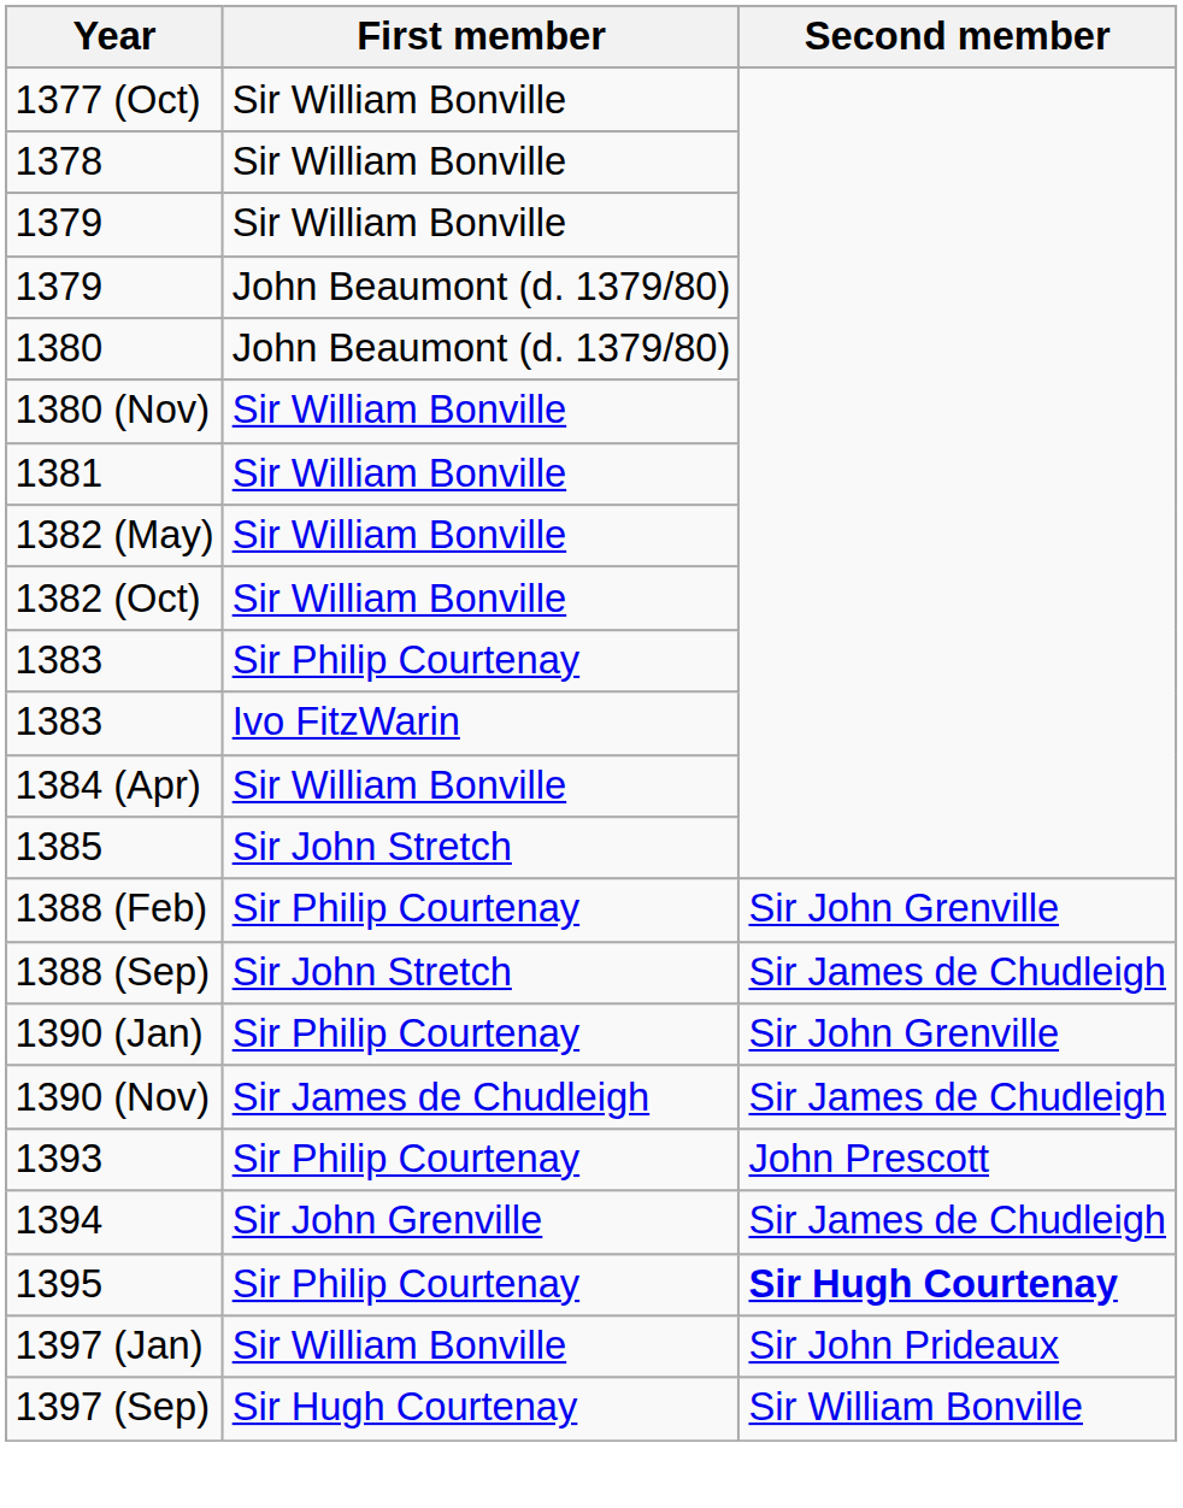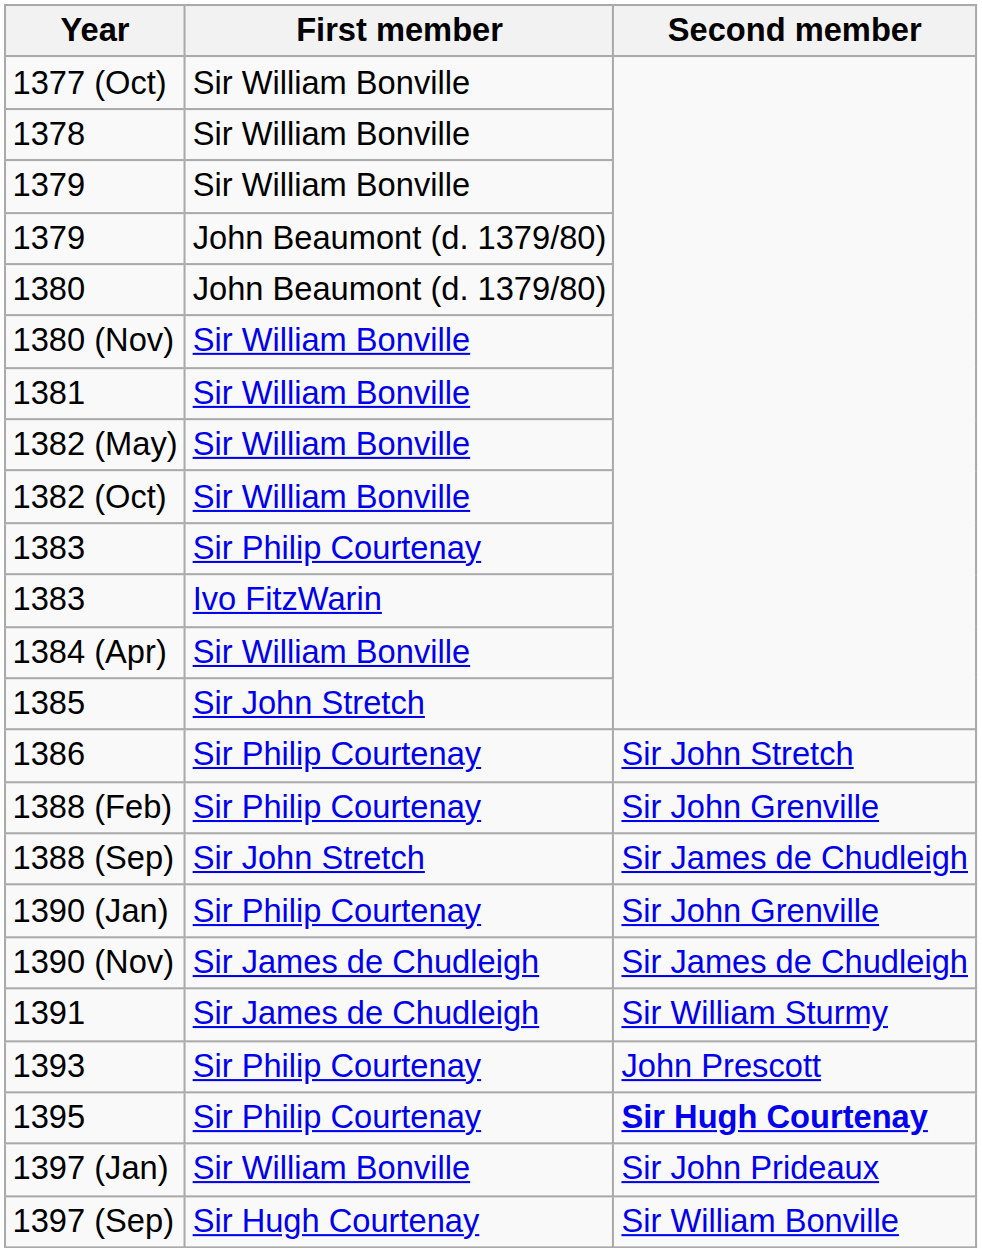+ row: 1386 | Sir Philip Courtenay | Sir John Stretch
+ row: 1391 | Sir James de Chudleigh | Sir William Sturmy
- row: 1394 | Sir John Grenville | Sir James de Chudleigh
